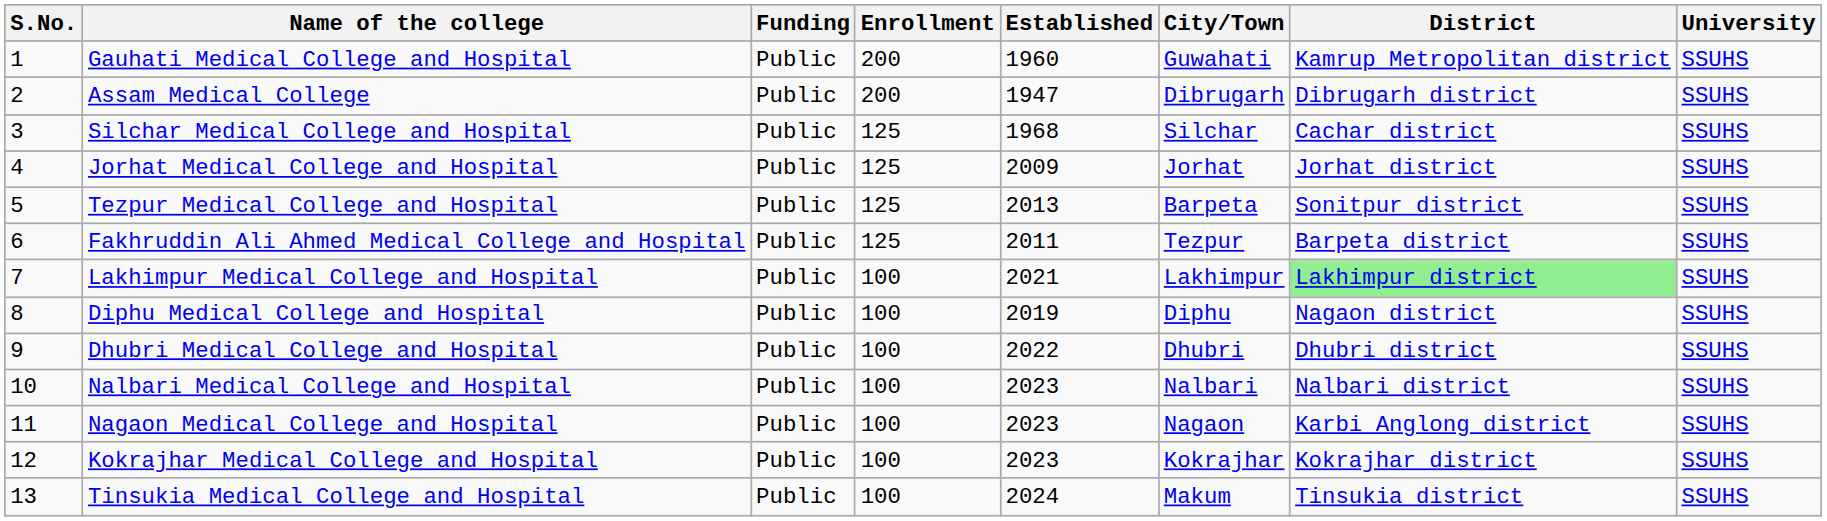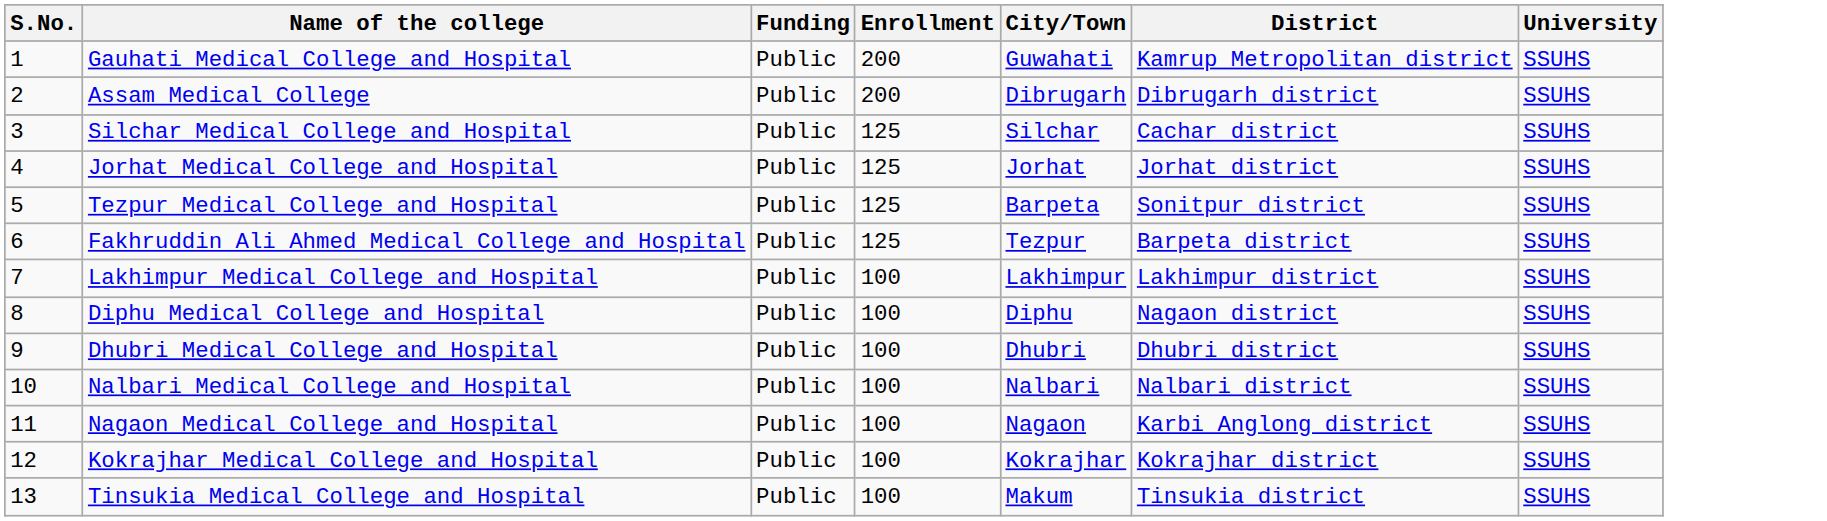- column: Established | 1960 | 1947 | 1968 | 2009 | 2013 | 2011 | 2021 | 2019 | 2022 | 2023 | 2023 | 2023 | 2024
Lakhimpur Medical College and Hospital | District: lightgreen background -> no background
